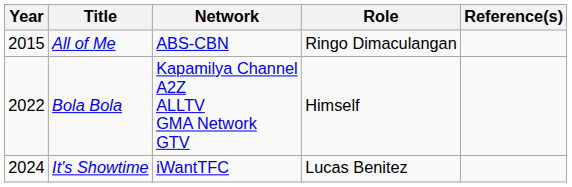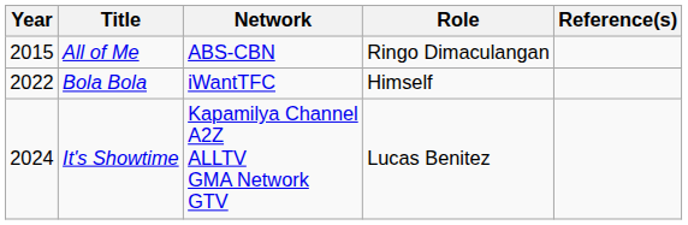Bola Bola | Network: Kapamilya Channel A2Z ALLTV GMA Network GTV -> iWantTFC
It's Showtime | Network: iWantTFC -> Kapamilya Channel A2Z ALLTV GMA Network GTV
